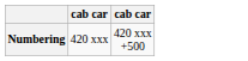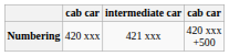+ column: intermediate car | 421 xxx
